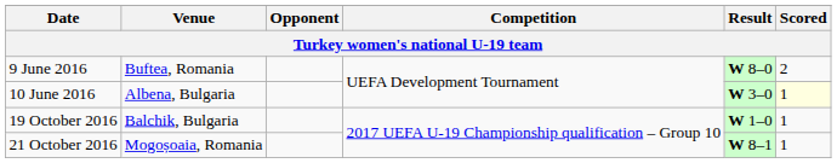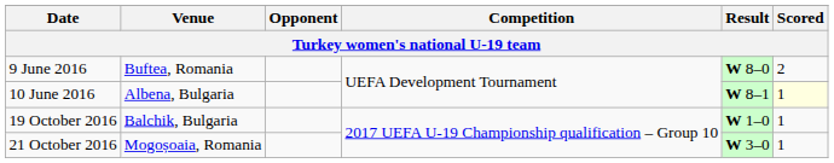10 June 2016 | Result: W 3–0 -> W 8–1
21 October 2016 | Result: W 8–1 -> W 3–0
